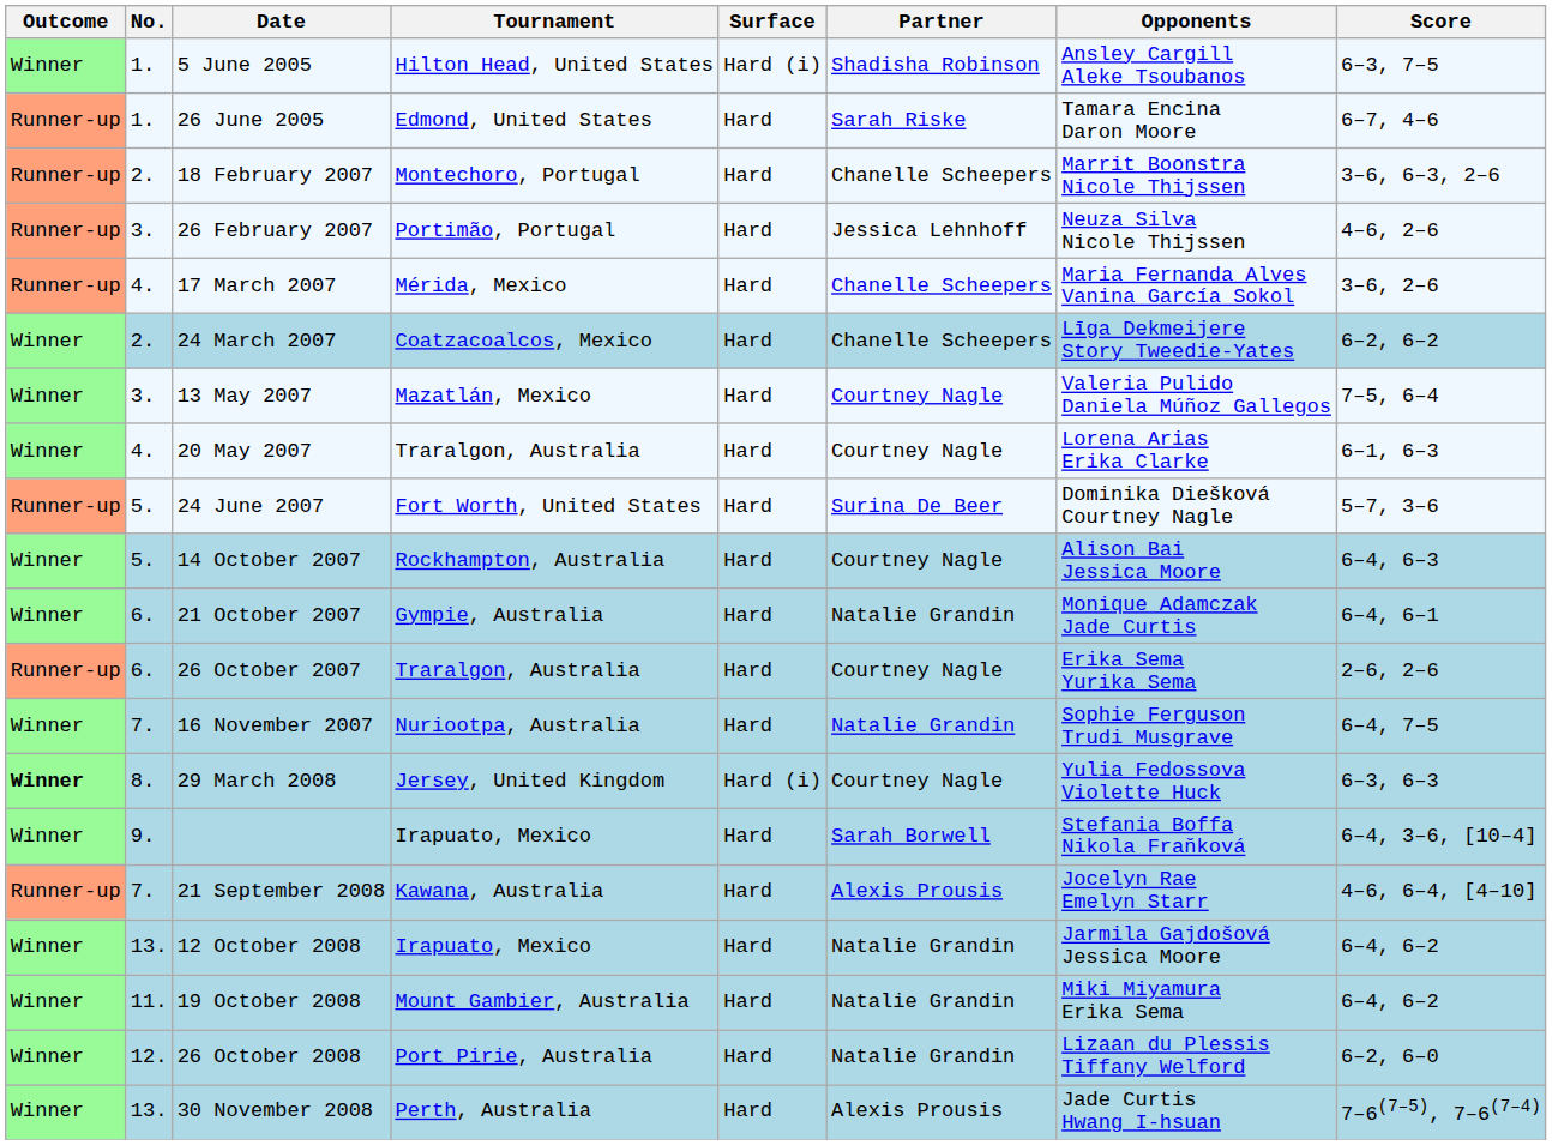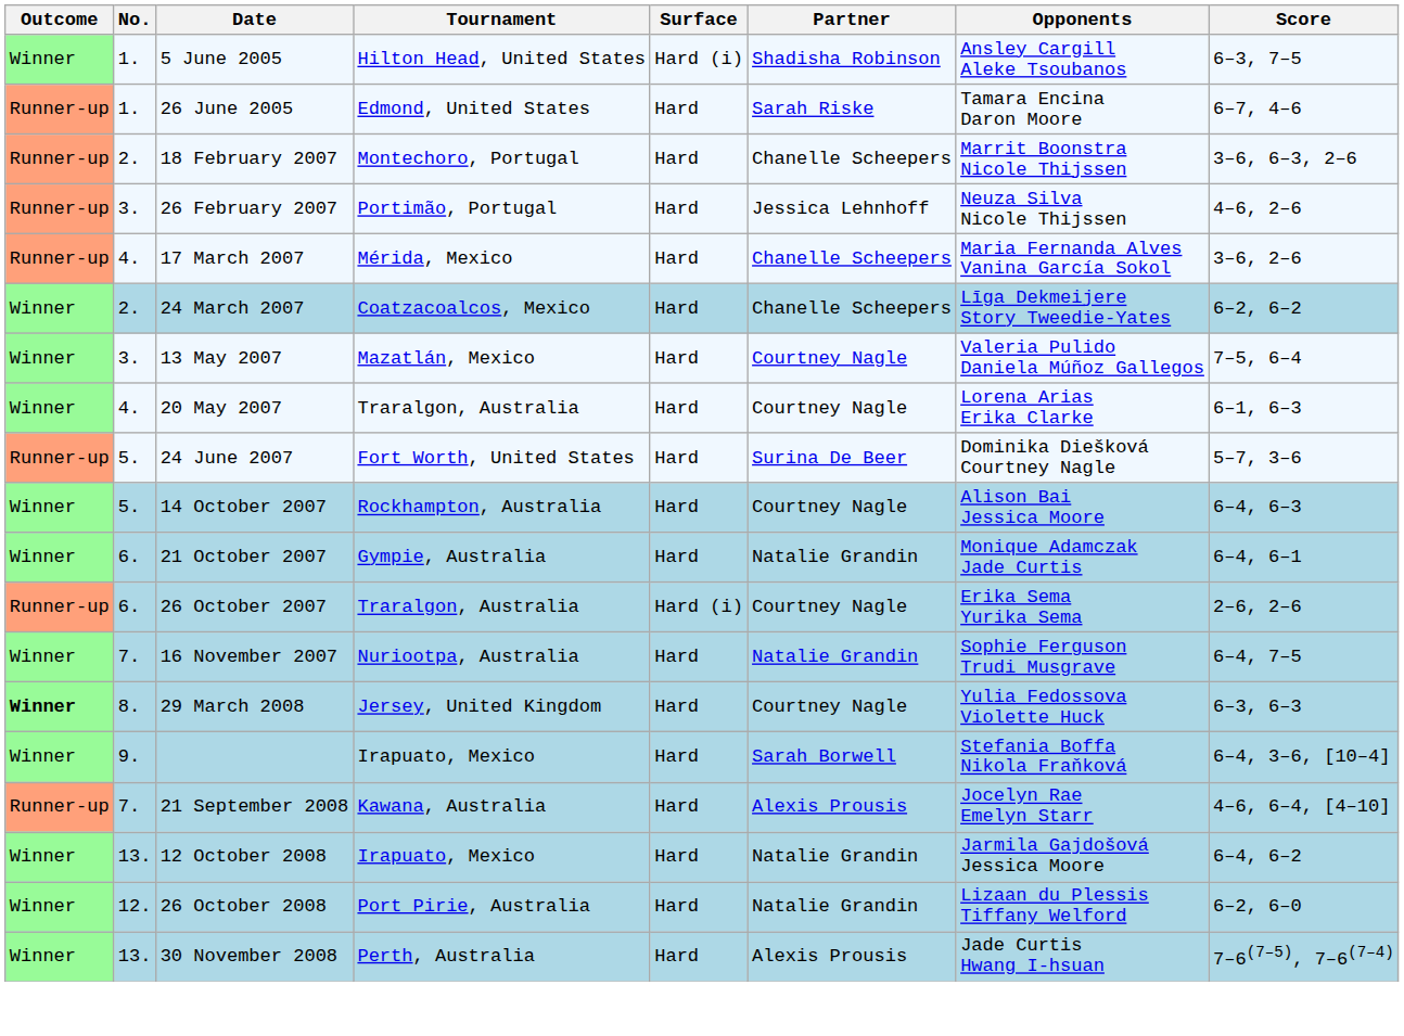26 October 2007 | Surface: Hard -> Hard (i)
29 March 2008 | Surface: Hard (i) -> Hard
- row: Winner | 11. | 19 October 2008 | Mount Gambier, Australia | Hard | Natalie Grandin | Miki Miyamura Erika Sema | 6–4, 6–2
